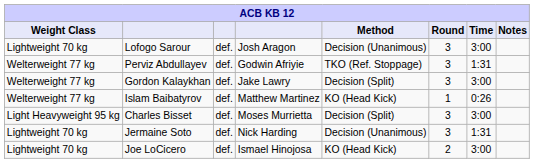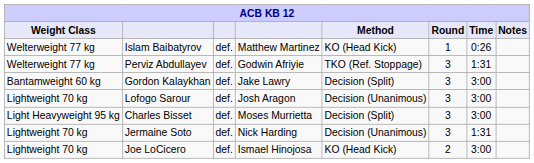rows swapped: Lofogo Sarour <-> Islam Baibatyrov
Gordon Kalaykhan | Weight Class: Welterweight 77 kg -> Bantamweight 60 kg
